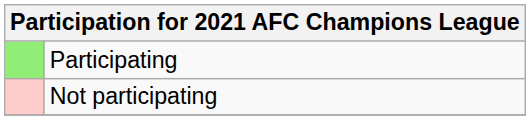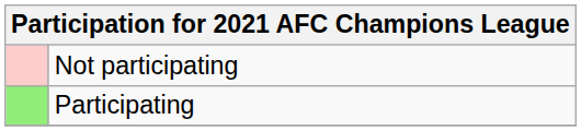rows swapped: Participating <-> Not participating
